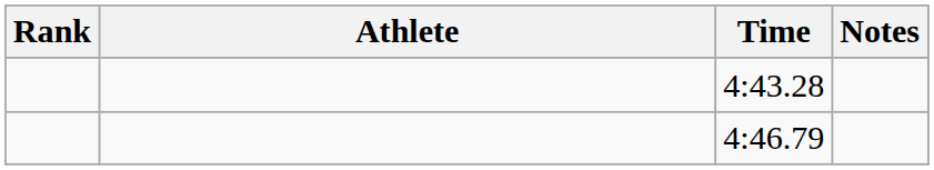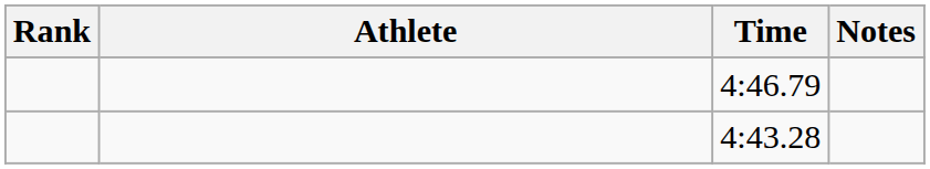rows swapped: 4:43.28 <-> 4:46.79
